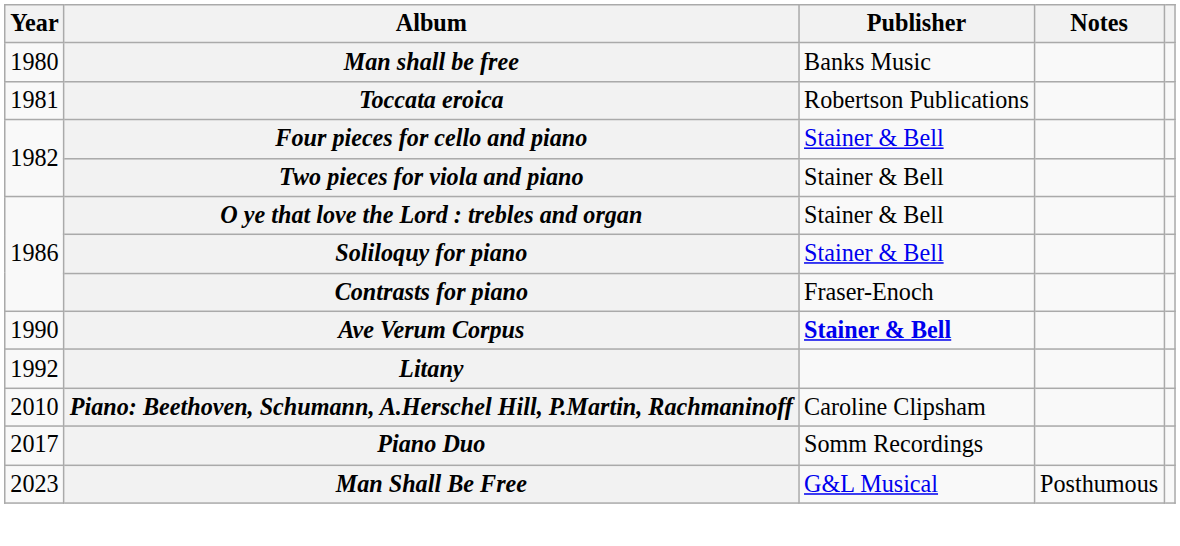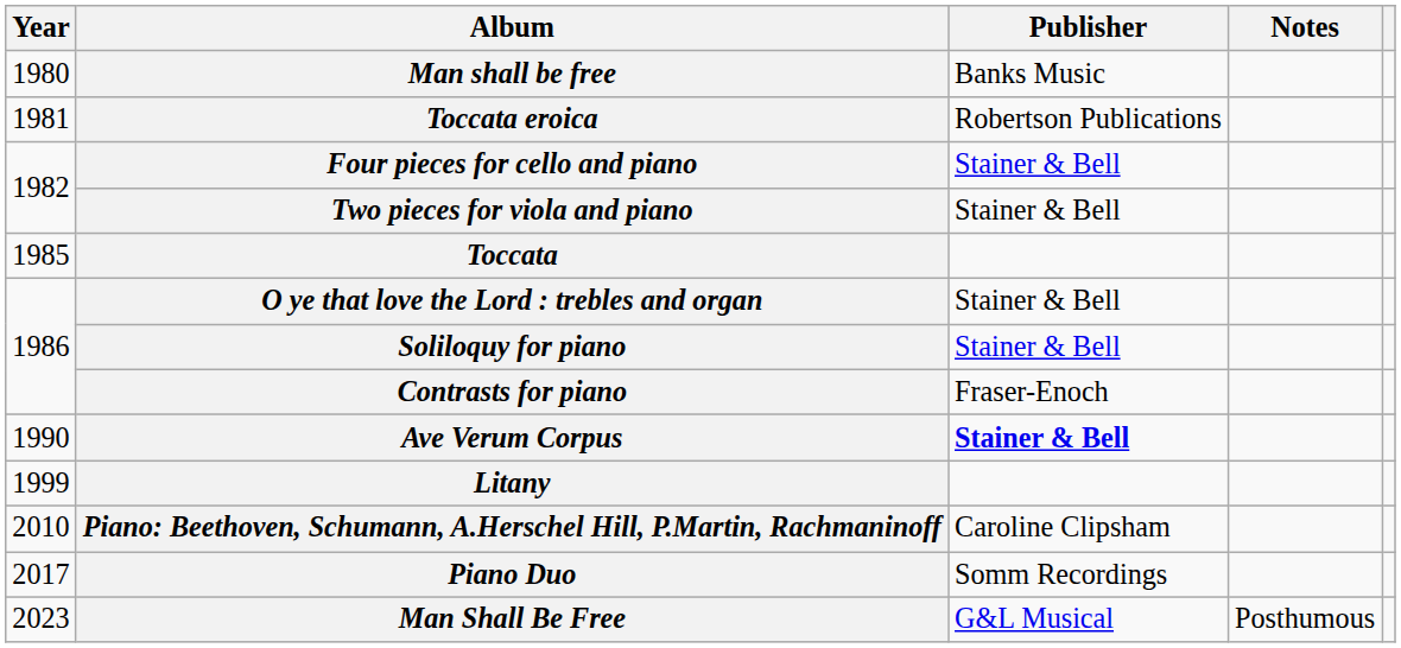+ row: 1985 | Toccata
Litany | Year: 1992 -> 1999
